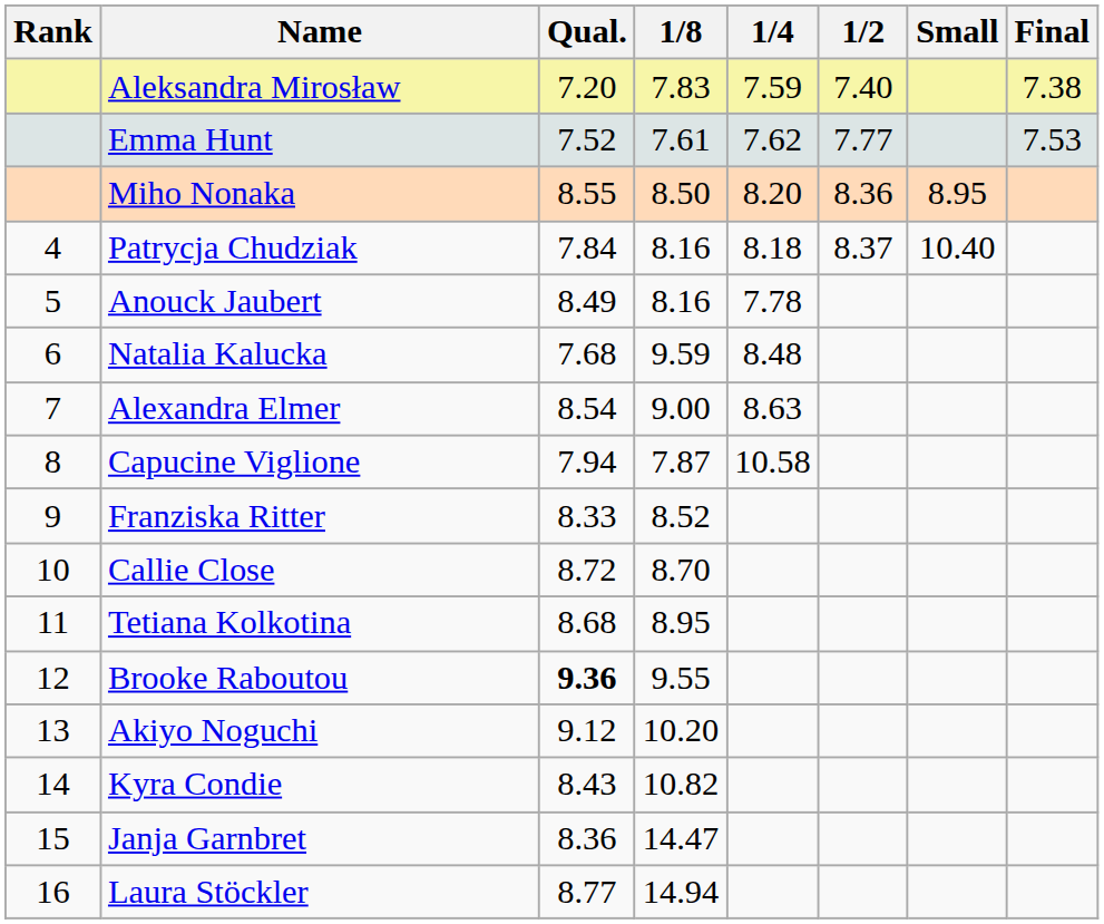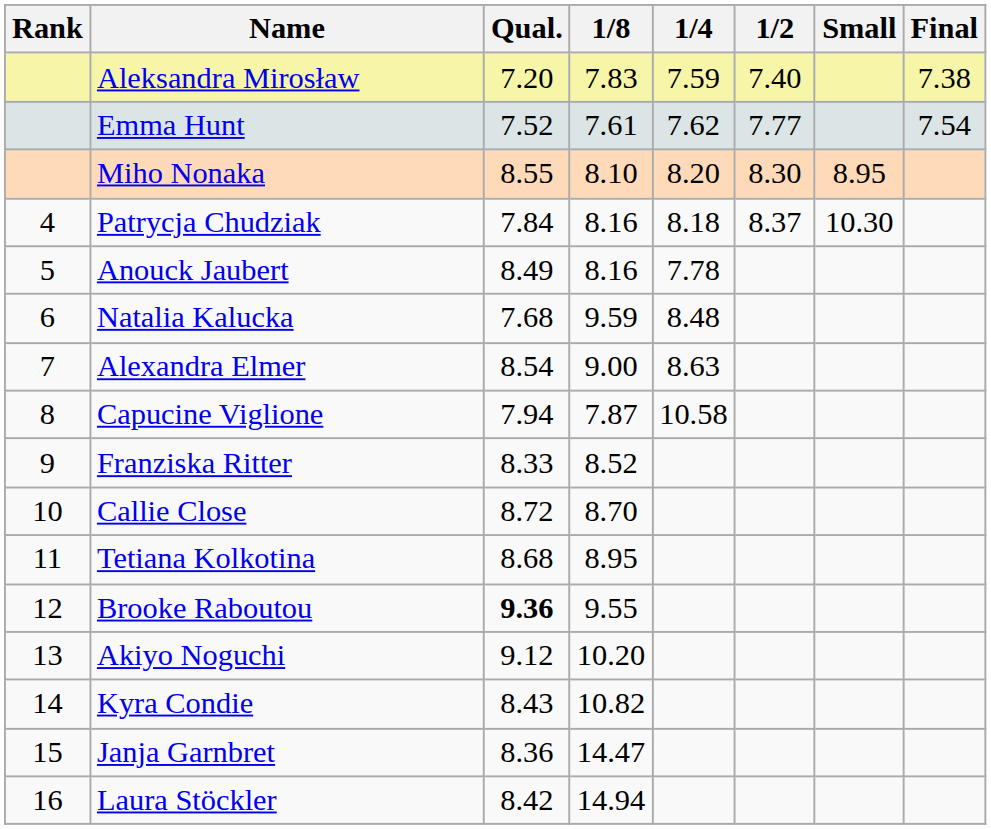Emma Hunt | Final: 7.53 -> 7.54
Miho Nonaka | 1/8: 8.50 -> 8.10
Miho Nonaka | 1/2: 8.36 -> 8.30
Patrycja Chudziak | Small: 10.40 -> 10.30
Laura Stöckler | Qual.: 8.77 -> 8.42
